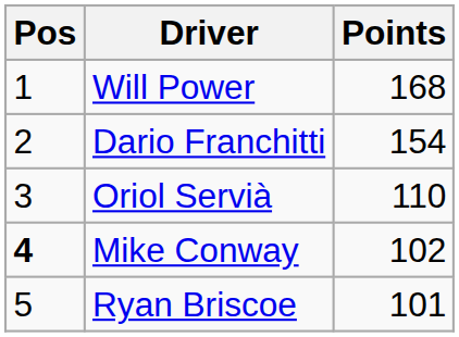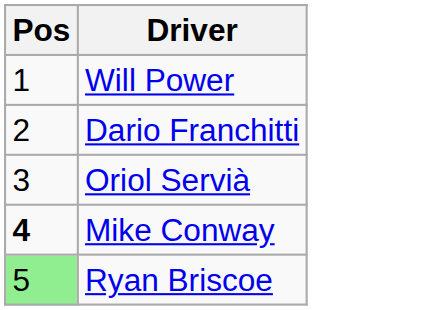- column: Points | 168 | 154 | 110 | 102 | 101
Ryan Briscoe | Pos: no background -> lightgreen background
